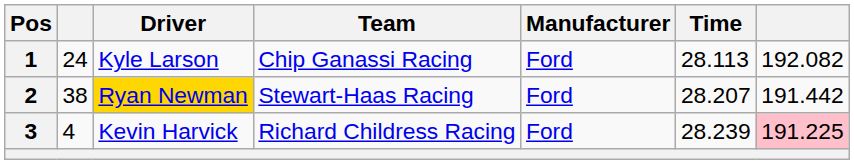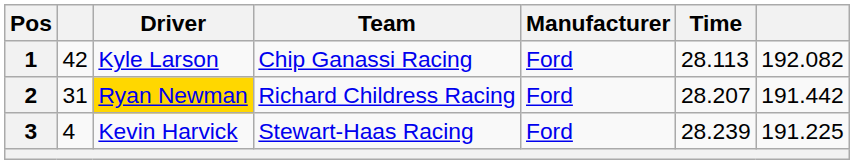1 | column 2: 24 -> 42
2 | column 2: 38 -> 31
2 | Team: Stewart-Haas Racing -> Richard Childress Racing
3 | Team: Richard Childress Racing -> Stewart-Haas Racing
3 | column 7: pink background -> no background
